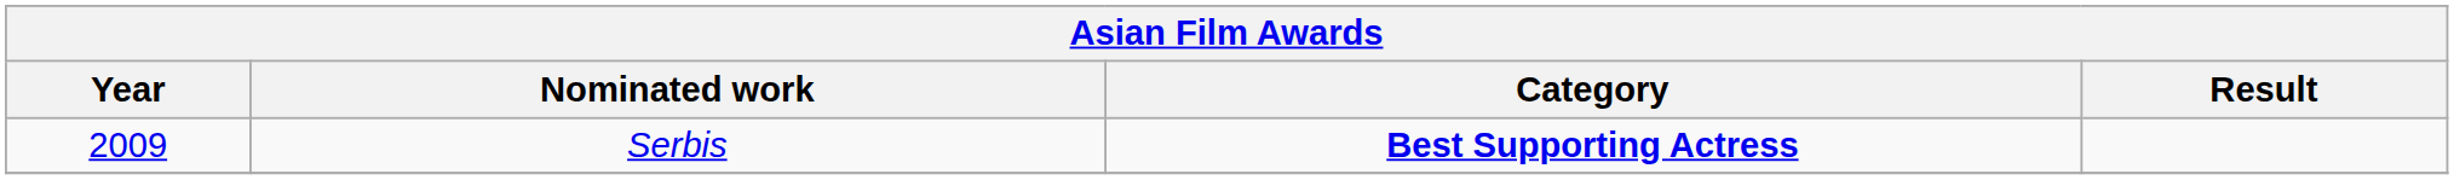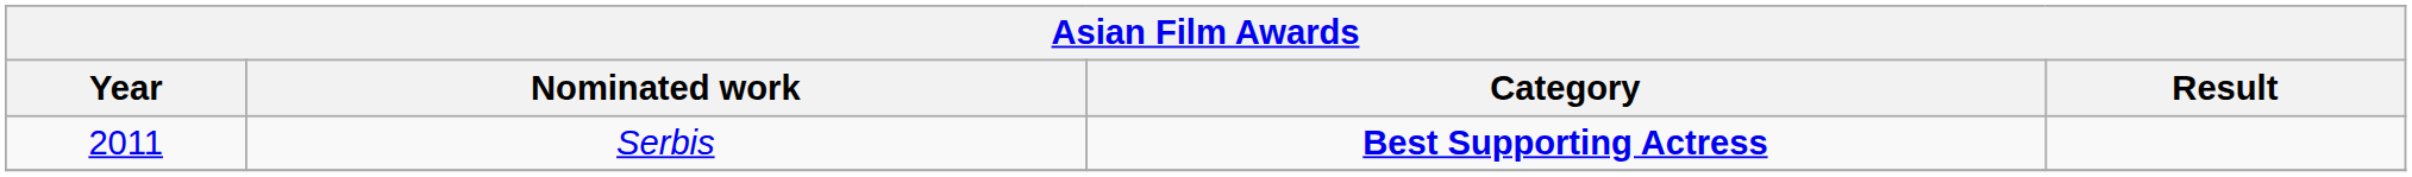Serbis | Year: 2009 -> 2011
